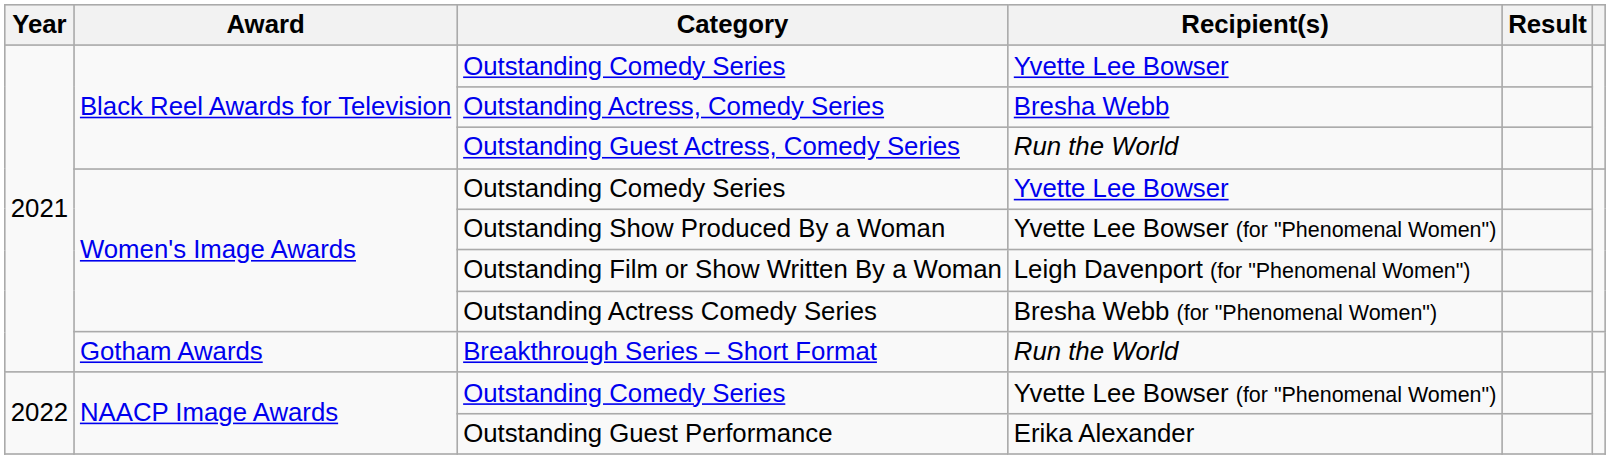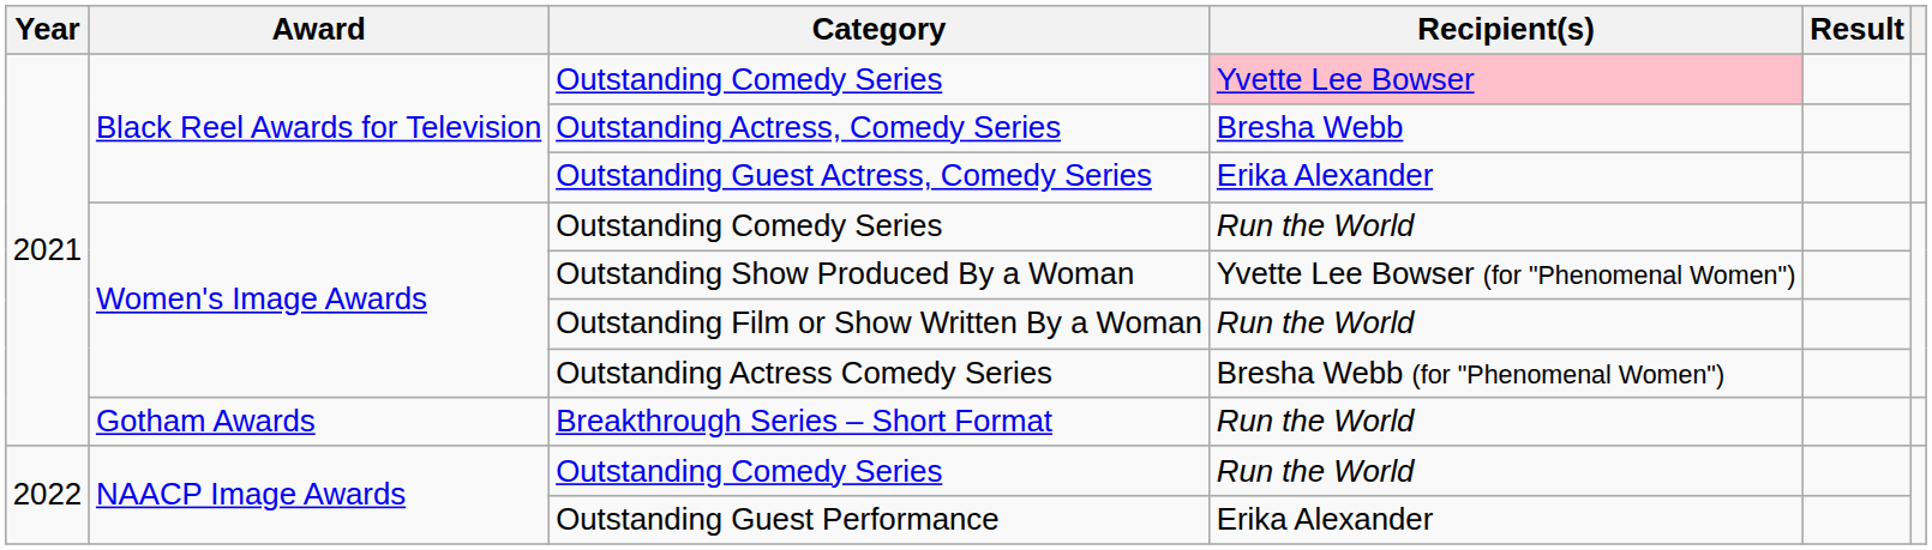Black Reel Awards for Television / Outstanding Comedy Series | Recipient(s): no background -> pink background
Outstanding Guest Actress, Comedy Series | Recipient(s): Run the World -> Erika Alexander
Women's Image Awards / Outstanding Comedy Series | Recipient(s): Yvette Lee Bowser -> Run the World
Outstanding Film or Show Written By a Woman | Recipient(s): Leigh Davenport (for "Phenomenal Women") -> Run the World
NAACP Image Awards / Outstanding Comedy Series | Recipient(s): Yvette Lee Bowser (for "Phenomenal Women") -> Run the World
